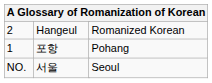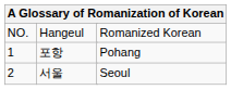Hangeul | column 1: 2 -> NO.
서울 | column 1: NO. -> 2
